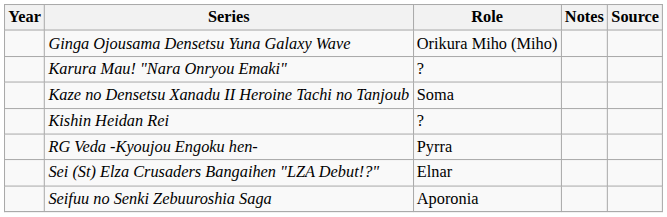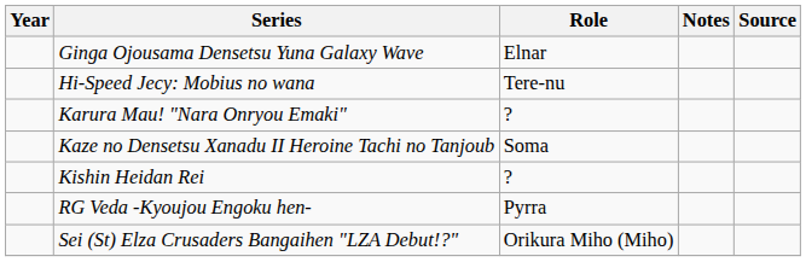Ginga Ojousama Densetsu Yuna Galaxy Wave | Role: Orikura Miho (Miho) -> Elnar
+ row: Hi-Speed Jecy: Mobius no wana | Tere-nu
Sei (St) Elza Crusaders Bangaihen "LZA Debut!?" | Role: Elnar -> Orikura Miho (Miho)
- row: Seifuu no Senki Zebuuroshia Saga | Aporonia
